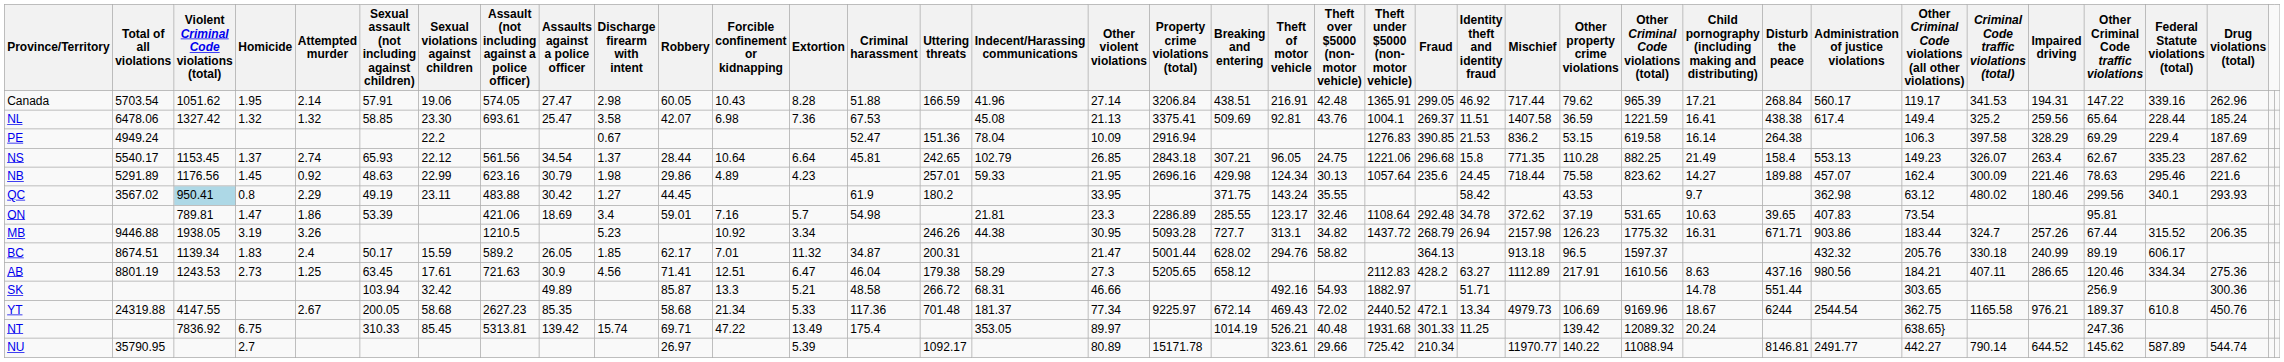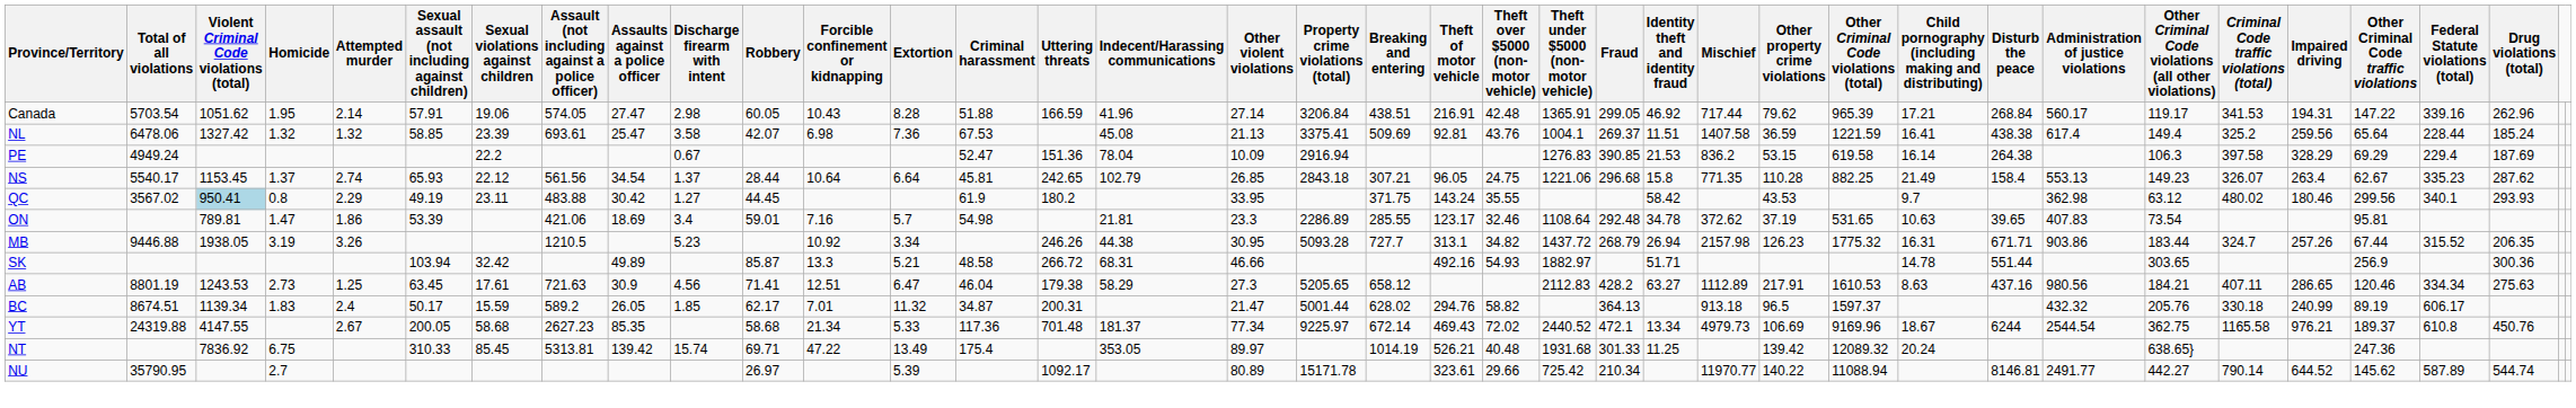NL | Sexual violations against children: 23.30 -> 23.39
- row: NB | 5291.89 | 1176.56 | 1.45 | 0.92 | 48.63 | 22.99 | 623.16 | 30.79 | 1.98 | 29.86 | 4.89 | 4.23 | 257.01 | 59.33 | 21.95 | 2696.16 | 429.98 | 124.34 | 30.13 | 1057.64 | 235.6 | 24.45 | 718.44 | 75.58 | 823.62 | 14.27 | 189.88 | 457.07 | 162.4 | 300.09 | 221.46 | 78.63 | 295.46 | 221.6
rows swapped: SK <-> BC
AB | Other Criminal Code violations (total): 1610.56 -> 1610.53
AB | Drug violations (total): 275.36 -> 275.63
